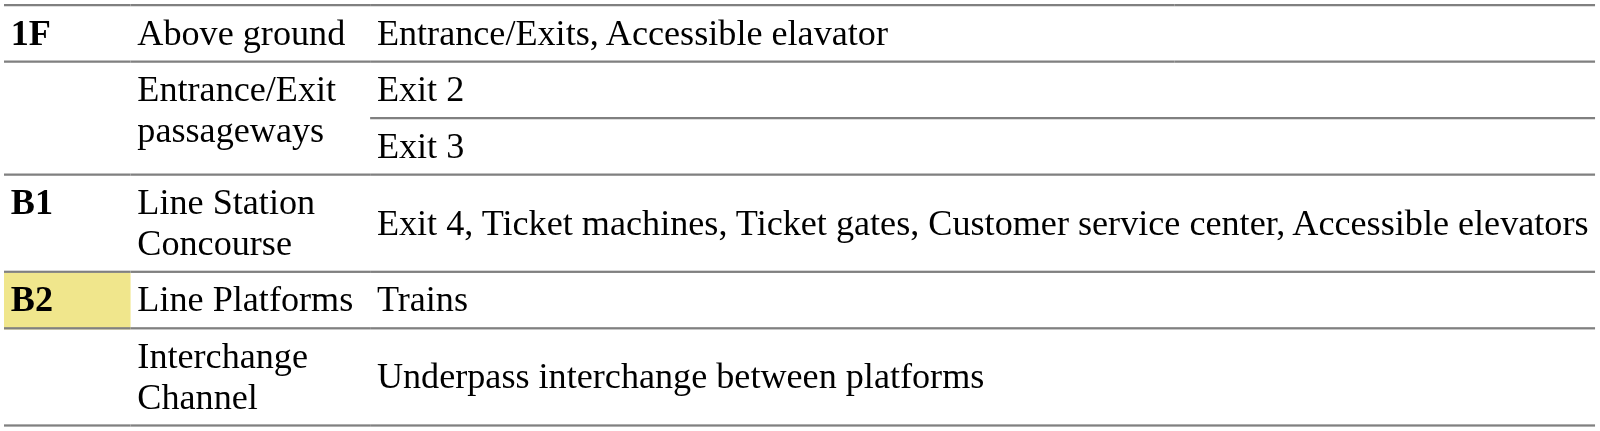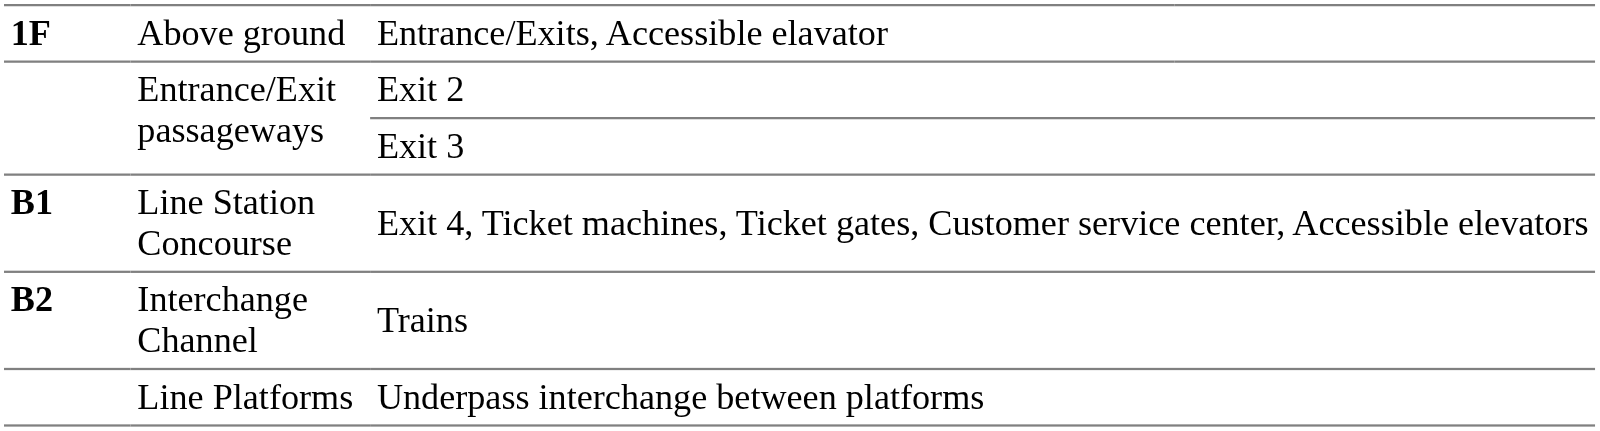Trains | column 1: khaki background -> no background
Trains | column 2: Line Platforms -> Interchange Channel
Underpass interchange between platforms | column 2: Interchange Channel -> Line Platforms
